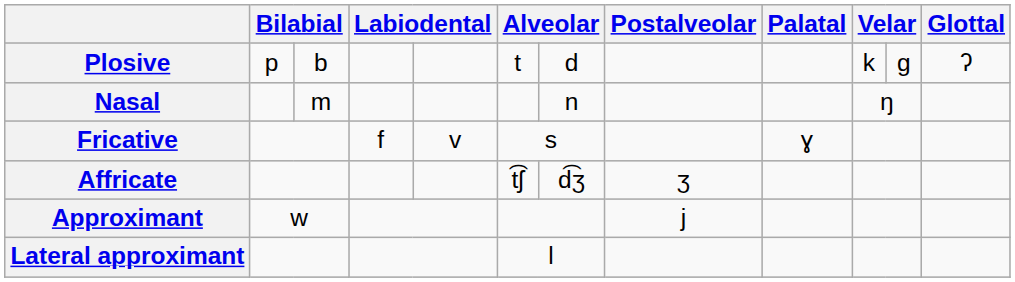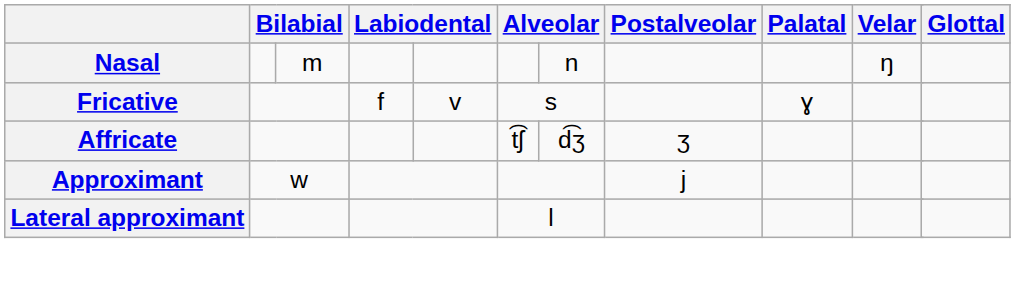- row: Plosive | p | b | t | d | k | ɡ | ʔ
